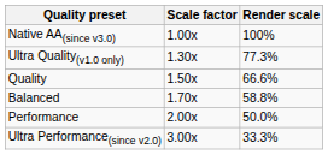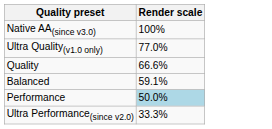- column: Scale factor | 1.00x | 1.30x | 1.50x | 1.70x | 2.00x | 3.00x
Ultra Quality(v1.0 only) | Render scale: 77.3% -> 77.0%
Balanced | Render scale: 58.8% -> 59.1%
Performance | Render scale: no background -> lightblue background
